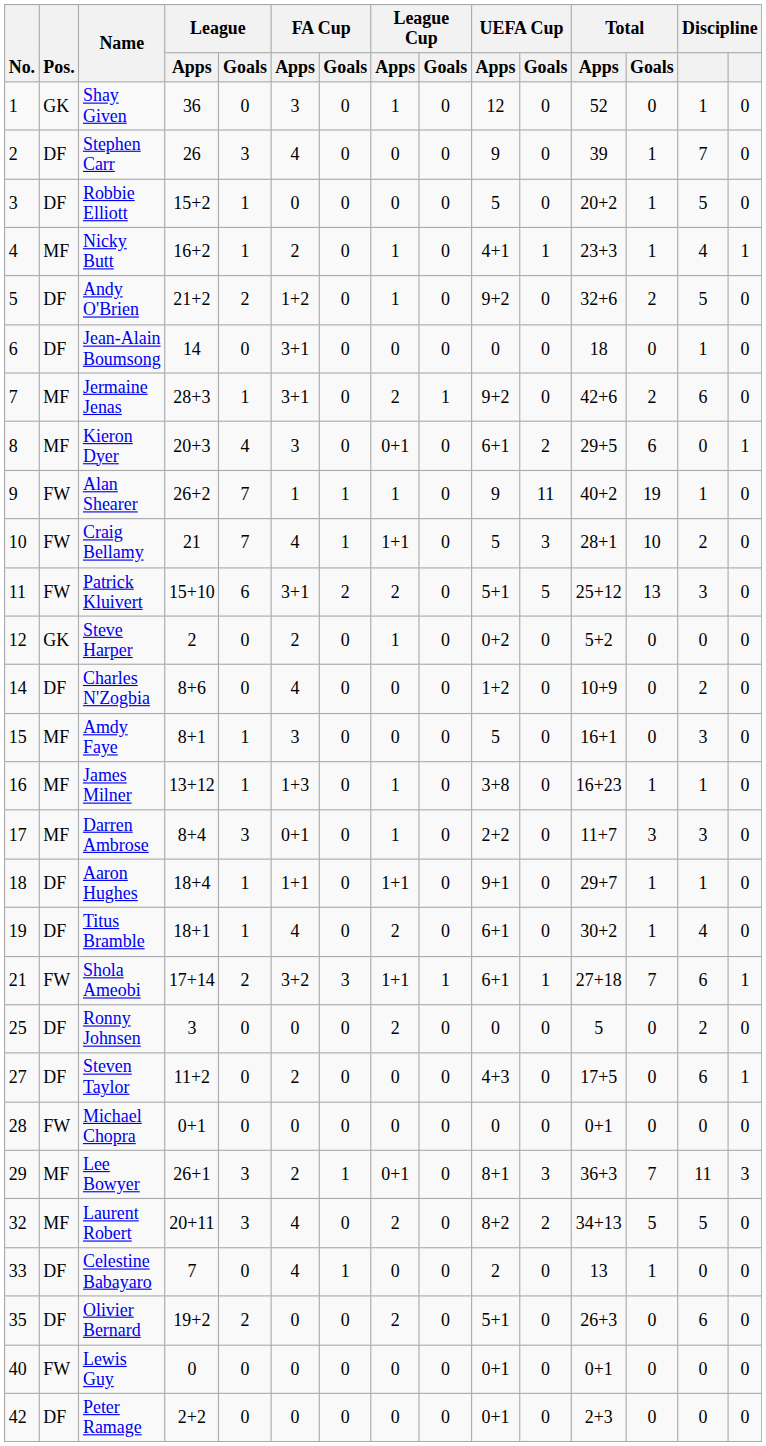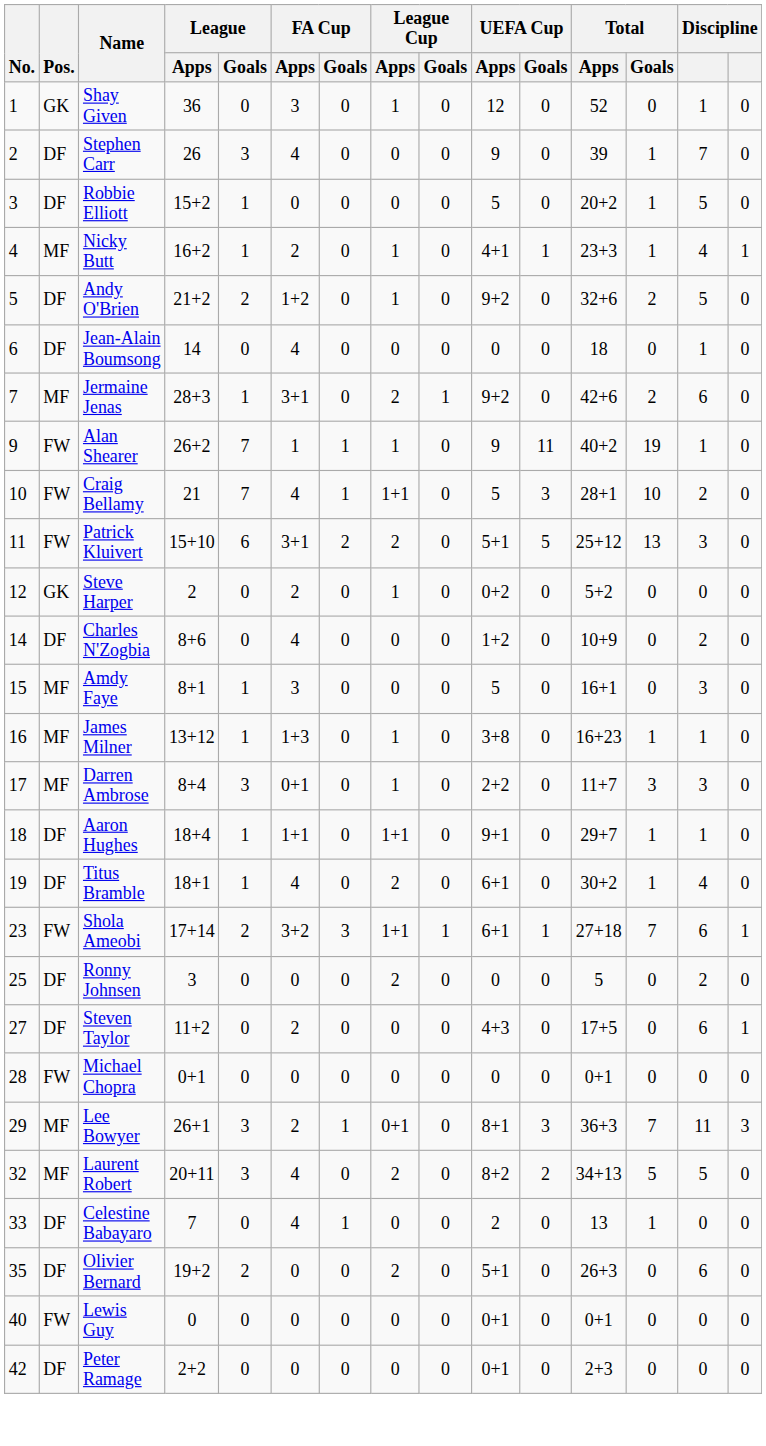Jean-Alain Boumsong | FA Cup / Apps: 3+1 -> 4
- row: 8 | MF | Kieron Dyer | 20+3 | 4 | 3 | 0 | 0+1 | 0 | 6+1 | 2 | 29+5 | 6 | 0 | 1
Shola Ameobi | No.: 21 -> 23
